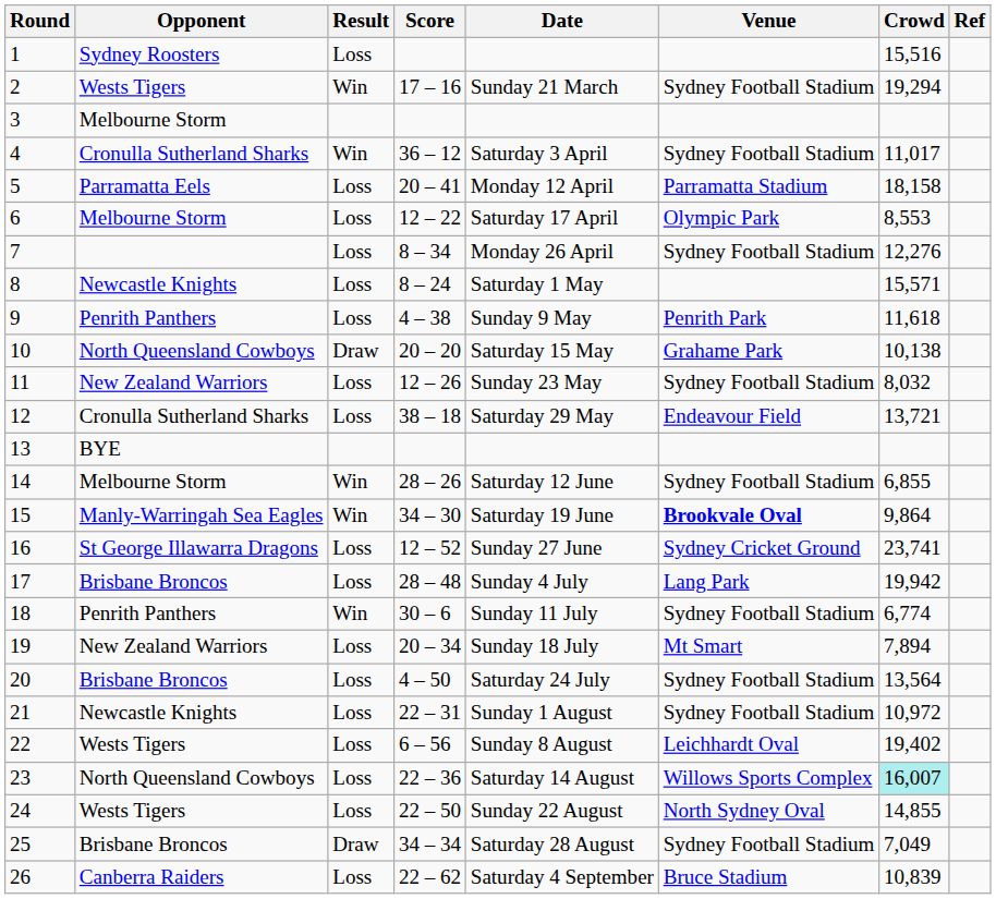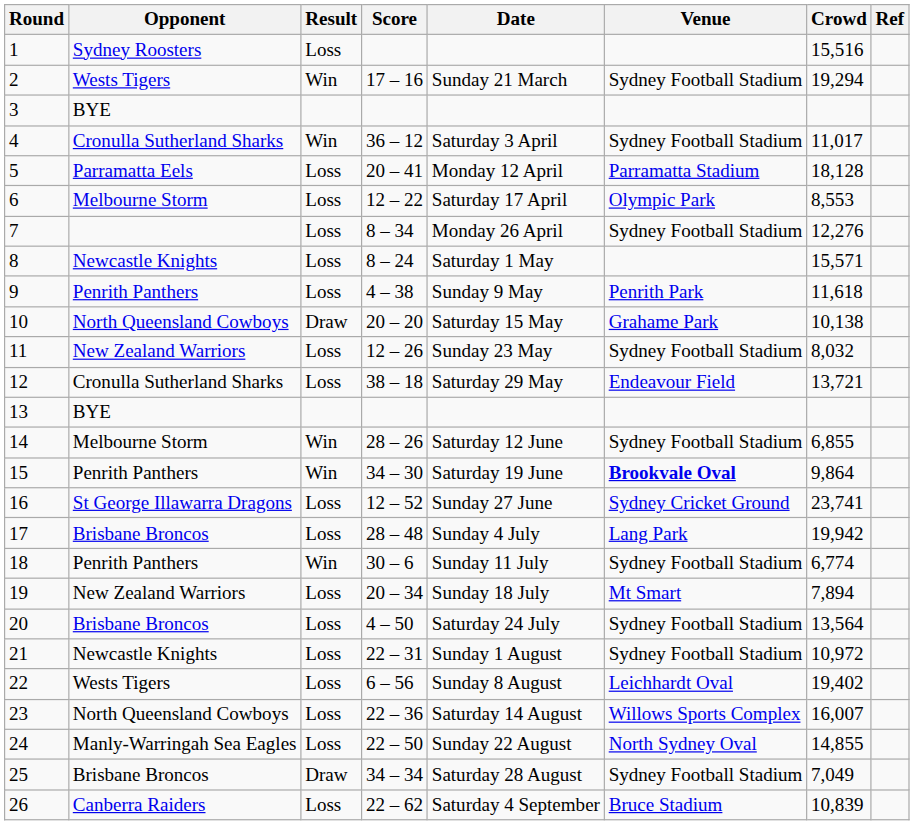3 | Opponent: Melbourne Storm -> BYE
5 | Crowd: 18,158 -> 18,128
15 | Opponent: Manly-Warringah Sea Eagles -> Penrith Panthers
23 | Crowd: paleturquoise background -> no background
24 | Opponent: Wests Tigers -> Manly-Warringah Sea Eagles
